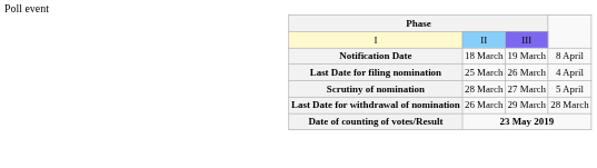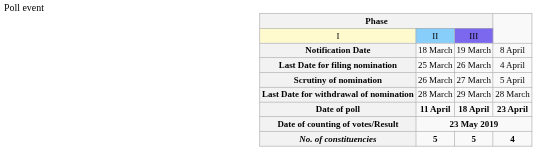Scrutiny of nomination | column 2: 28 March -> 26 March
Last Date for withdrawal of nomination | column 2: 26 March -> 28 March
+ row: Date of poll | 11 April | 18 April | 23 April
+ row: No. of constituencies | 5 | 5 | 4
